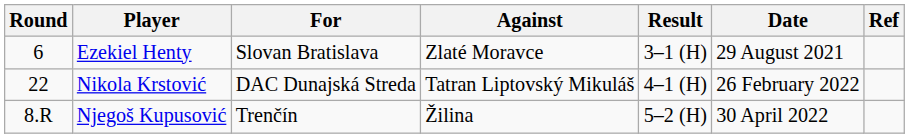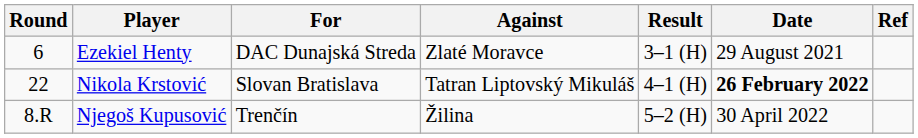Ezekiel Henty | For: Slovan Bratislava -> DAC Dunajská Streda
Nikola Krstović | For: DAC Dunajská Streda -> Slovan Bratislava
Nikola Krstović | Date: normal -> bold
